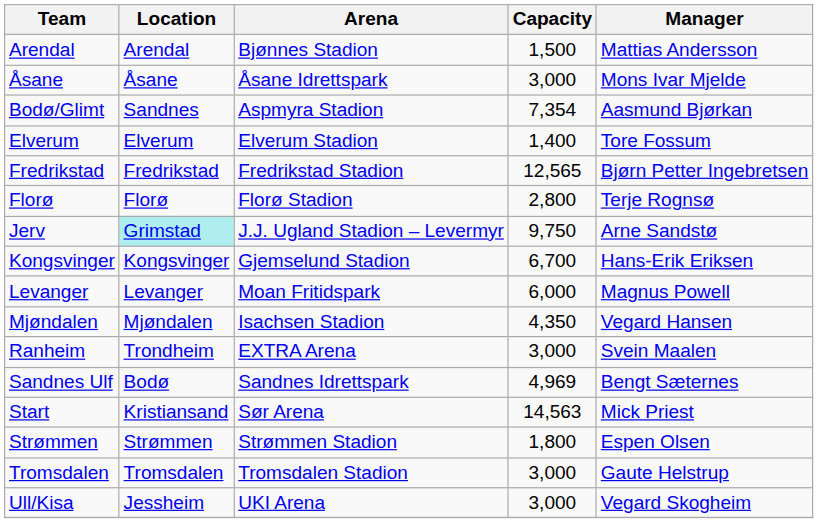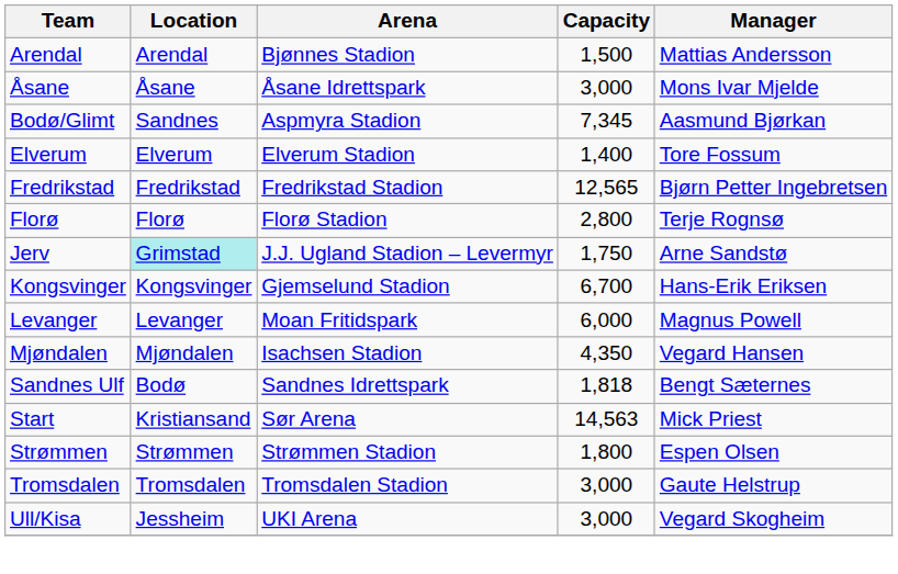Bodø/Glimt | Capacity: 7,354 -> 7,345
Jerv | Capacity: 9,750 -> 1,750
- row: Ranheim | Trondheim | EXTRA Arena | 3,000 | Svein Maalen
Sandnes Ulf | Capacity: 4,969 -> 1,818
